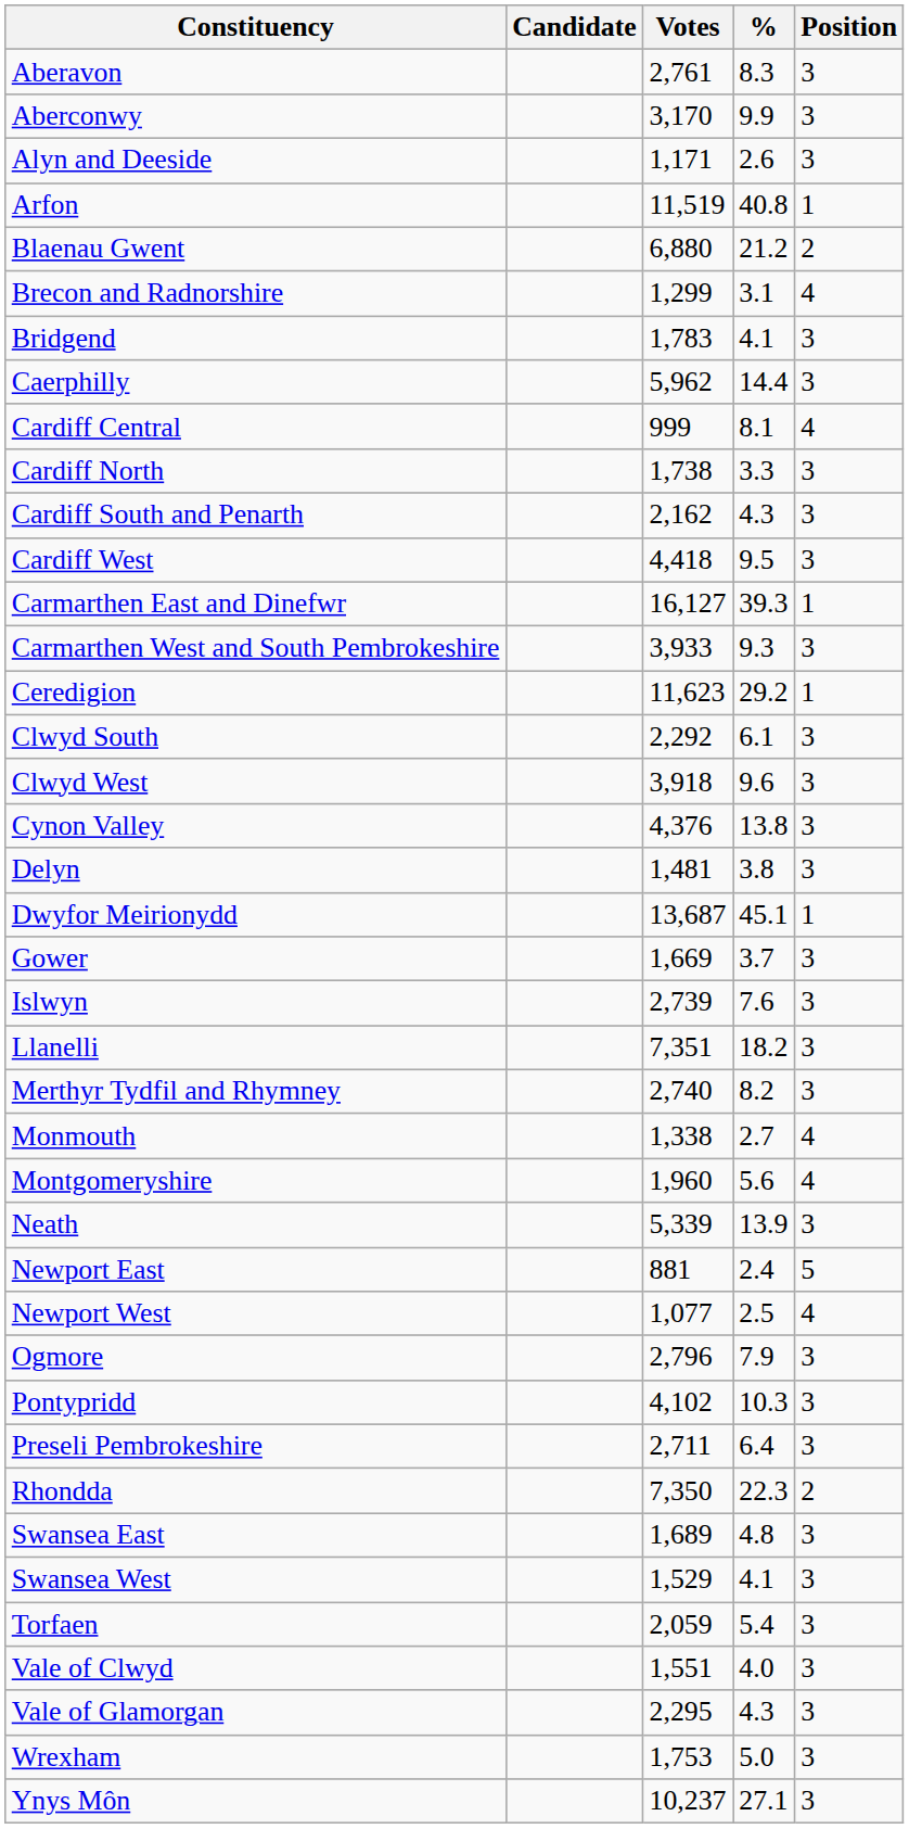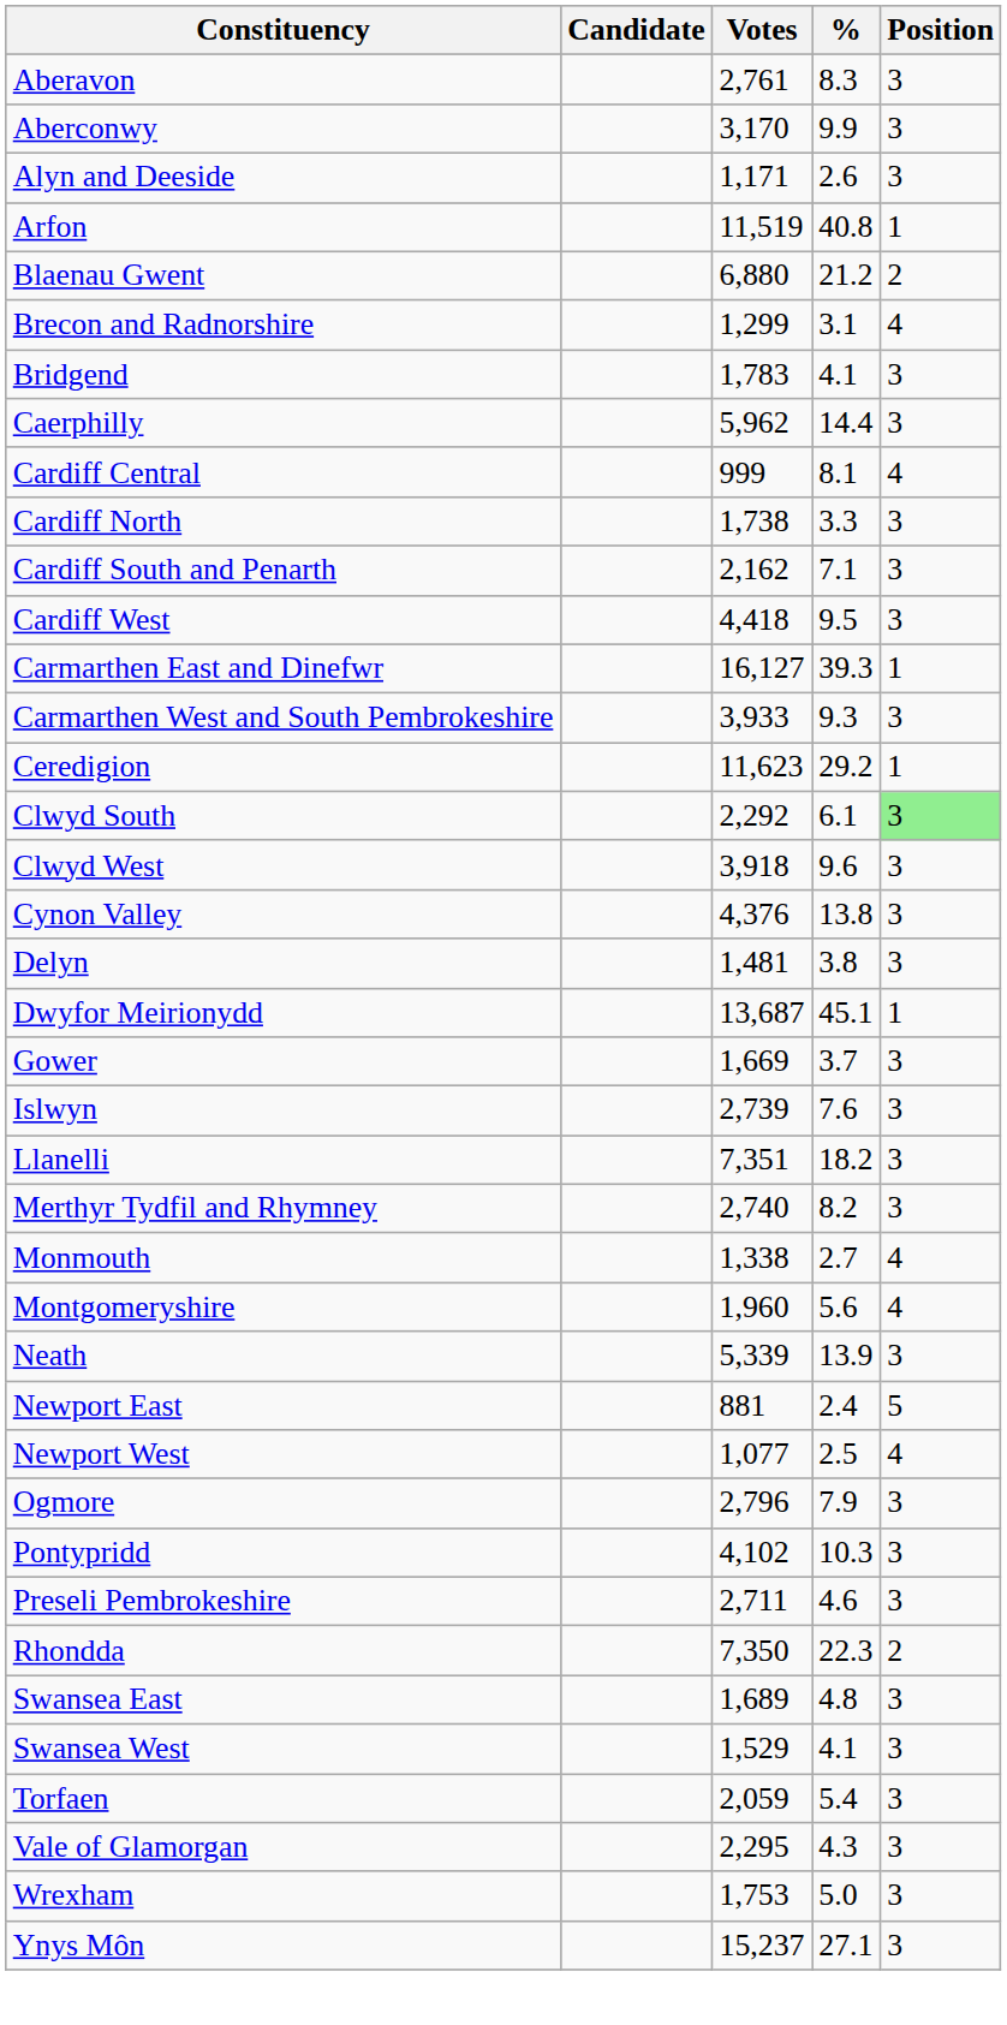Cardiff South and Penarth | %: 4.3 -> 7.1
Clwyd South | Position: no background -> lightgreen background
Preseli Pembrokeshire | %: 6.4 -> 4.6
- row: Vale of Clwyd | 1,551 | 4.0 | 3
Ynys Môn | Votes: 10,237 -> 15,237
